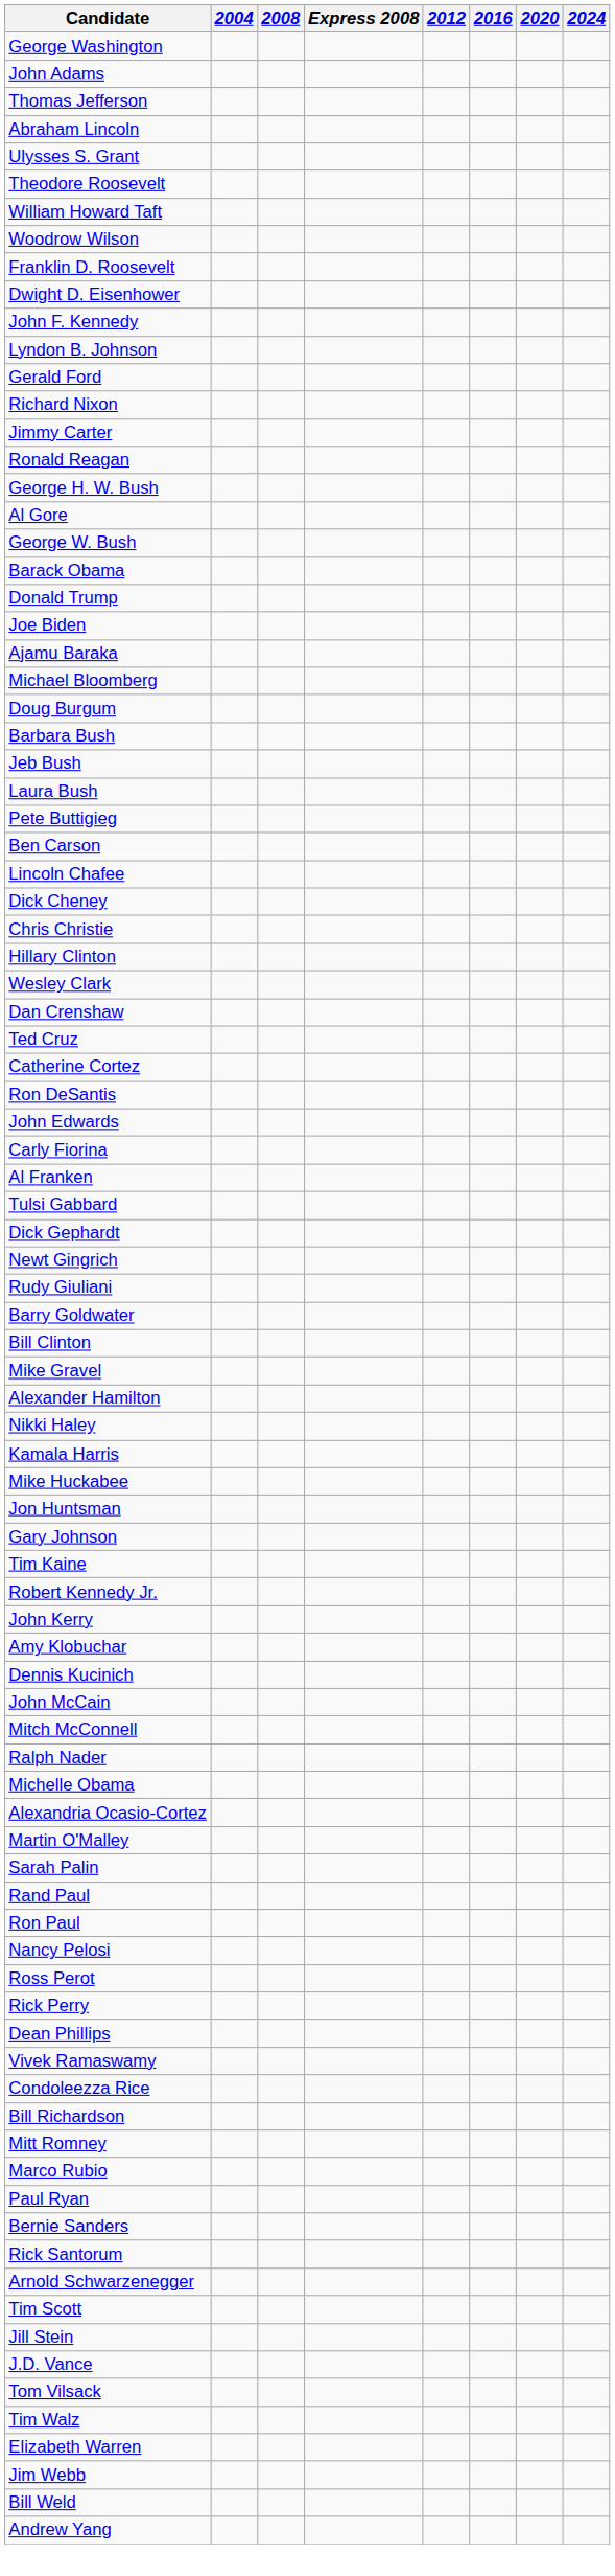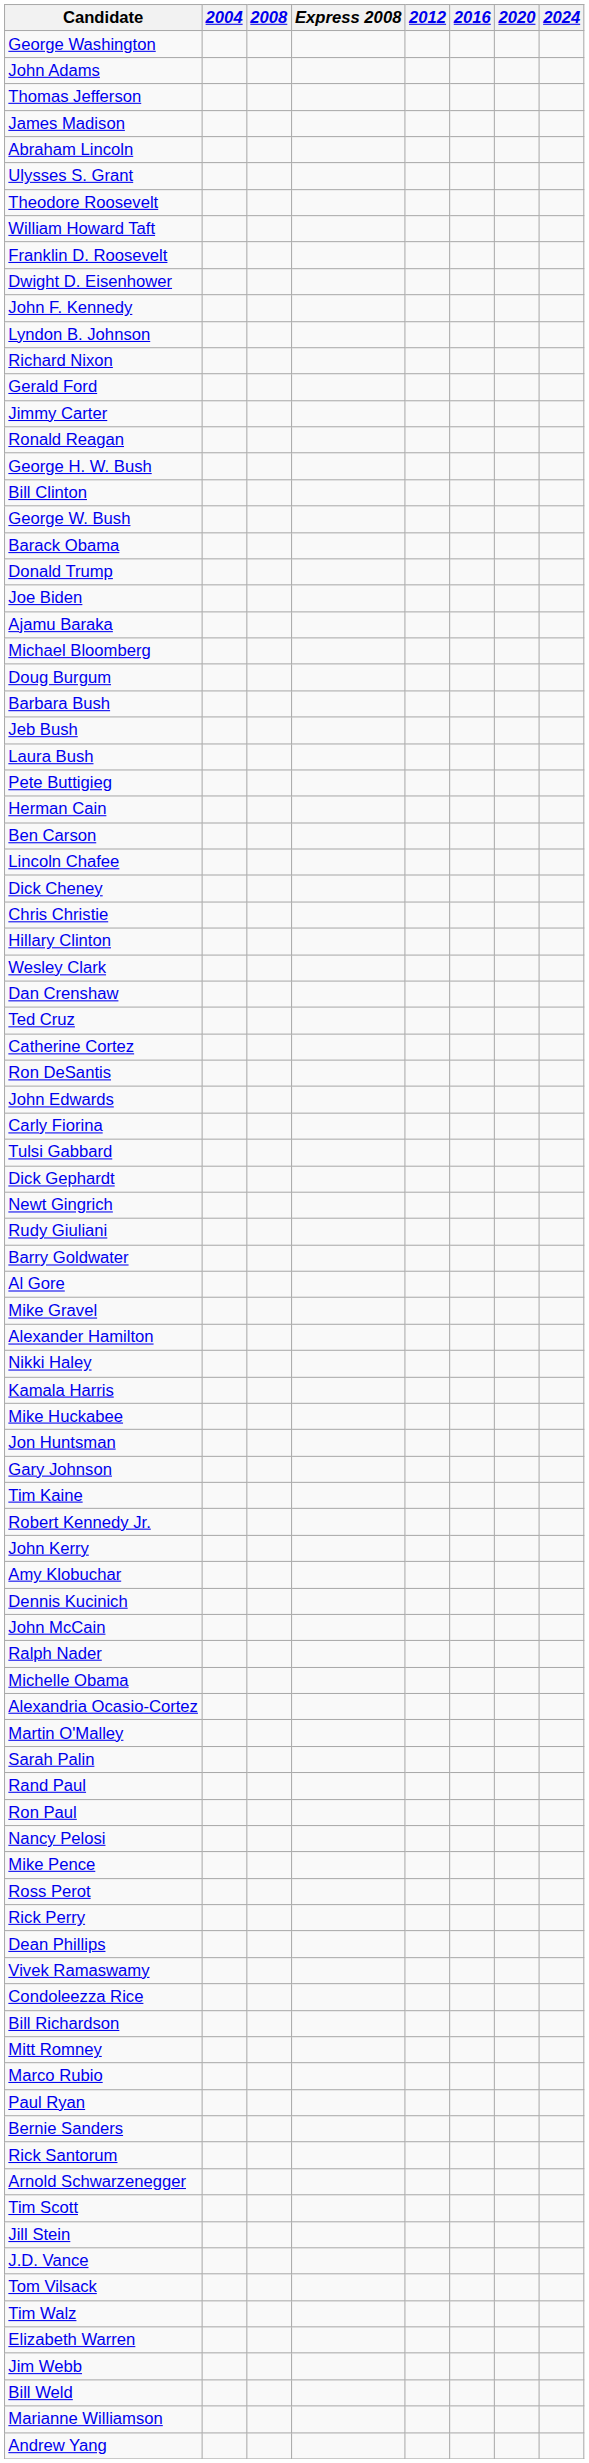+ row: James Madison
- row: Woodrow Wilson
rows swapped: Richard Nixon <-> Gerald Ford
rows swapped: Bill Clinton <-> Al Gore
+ row: Herman Cain
- row: Al Franken
- row: Mitch McConnell
+ row: Mike Pence
+ row: Marianne Williamson
